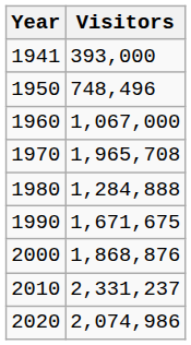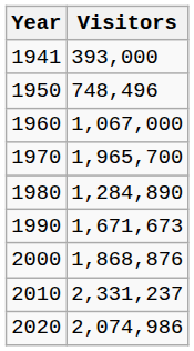1970 | Visitors: 1,965,708 -> 1,965,700
1980 | Visitors: 1,284,888 -> 1,284,890
1990 | Visitors: 1,671,675 -> 1,671,673
